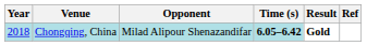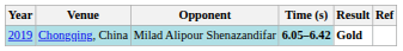Chongqing, China | Year: 2018 -> 2019
